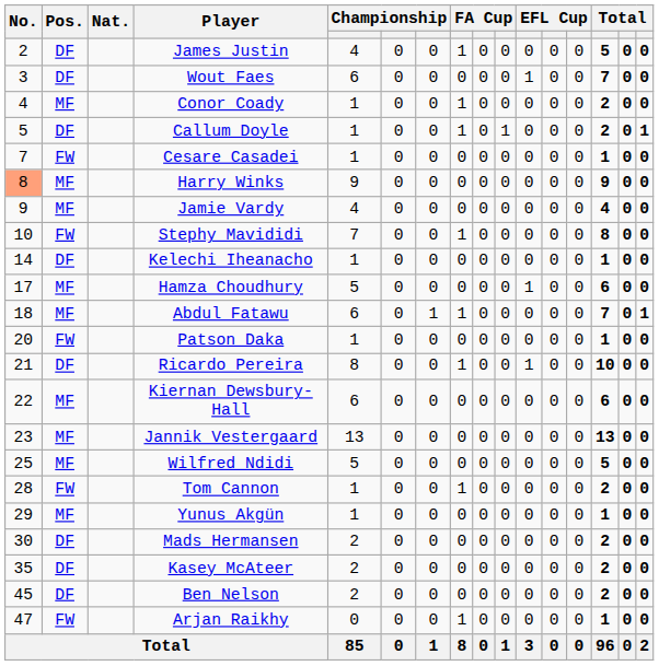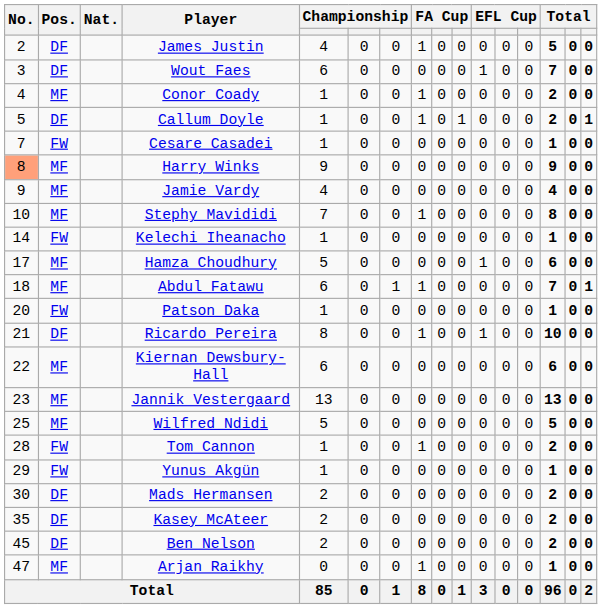Stephy Mavididi | Pos.: FW -> MF
Kelechi Iheanacho | Pos.: DF -> FW
Yunus Akgün | Pos.: MF -> FW
Arjan Raikhy | Pos.: FW -> MF
